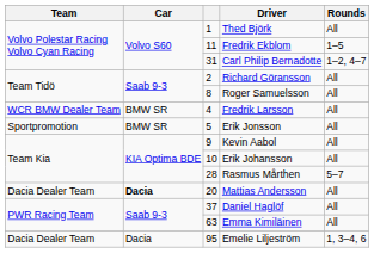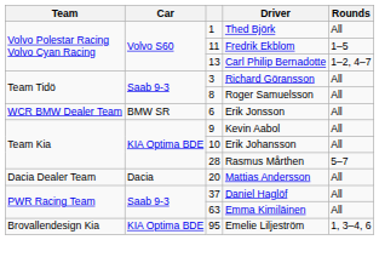Carl Philip Bernadotte | column 3: 31 -> 13
Richard Göransson | column 3: 2 -> 3
- row: WCR BMW Dealer Team | BMW SR | 4 | Fredrik Larsson | All
Erik Jonsson | Team: Sportpromotion -> WCR BMW Dealer Team
Erik Jonsson | column 3: 5 -> 6
Mattias Andersson | Car: bold -> normal
Emelie Liljeström | Team: Dacia Dealer Team -> Brovallendesign Kia
Emelie Liljeström | Car: Dacia -> KIA Optima BDE
